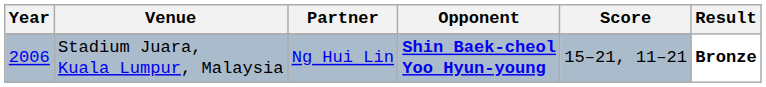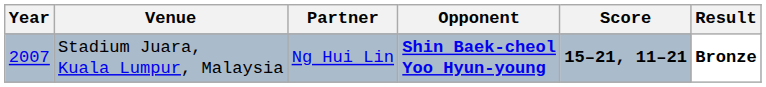Stadium Juara, Kuala Lumpur, Malaysia | Year: 2006 -> 2007
Stadium Juara, Kuala Lumpur, Malaysia | Score: normal -> bold
